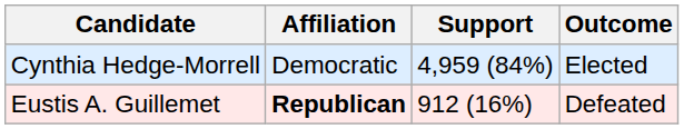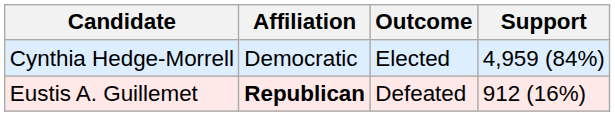columns swapped: Support <-> Outcome
